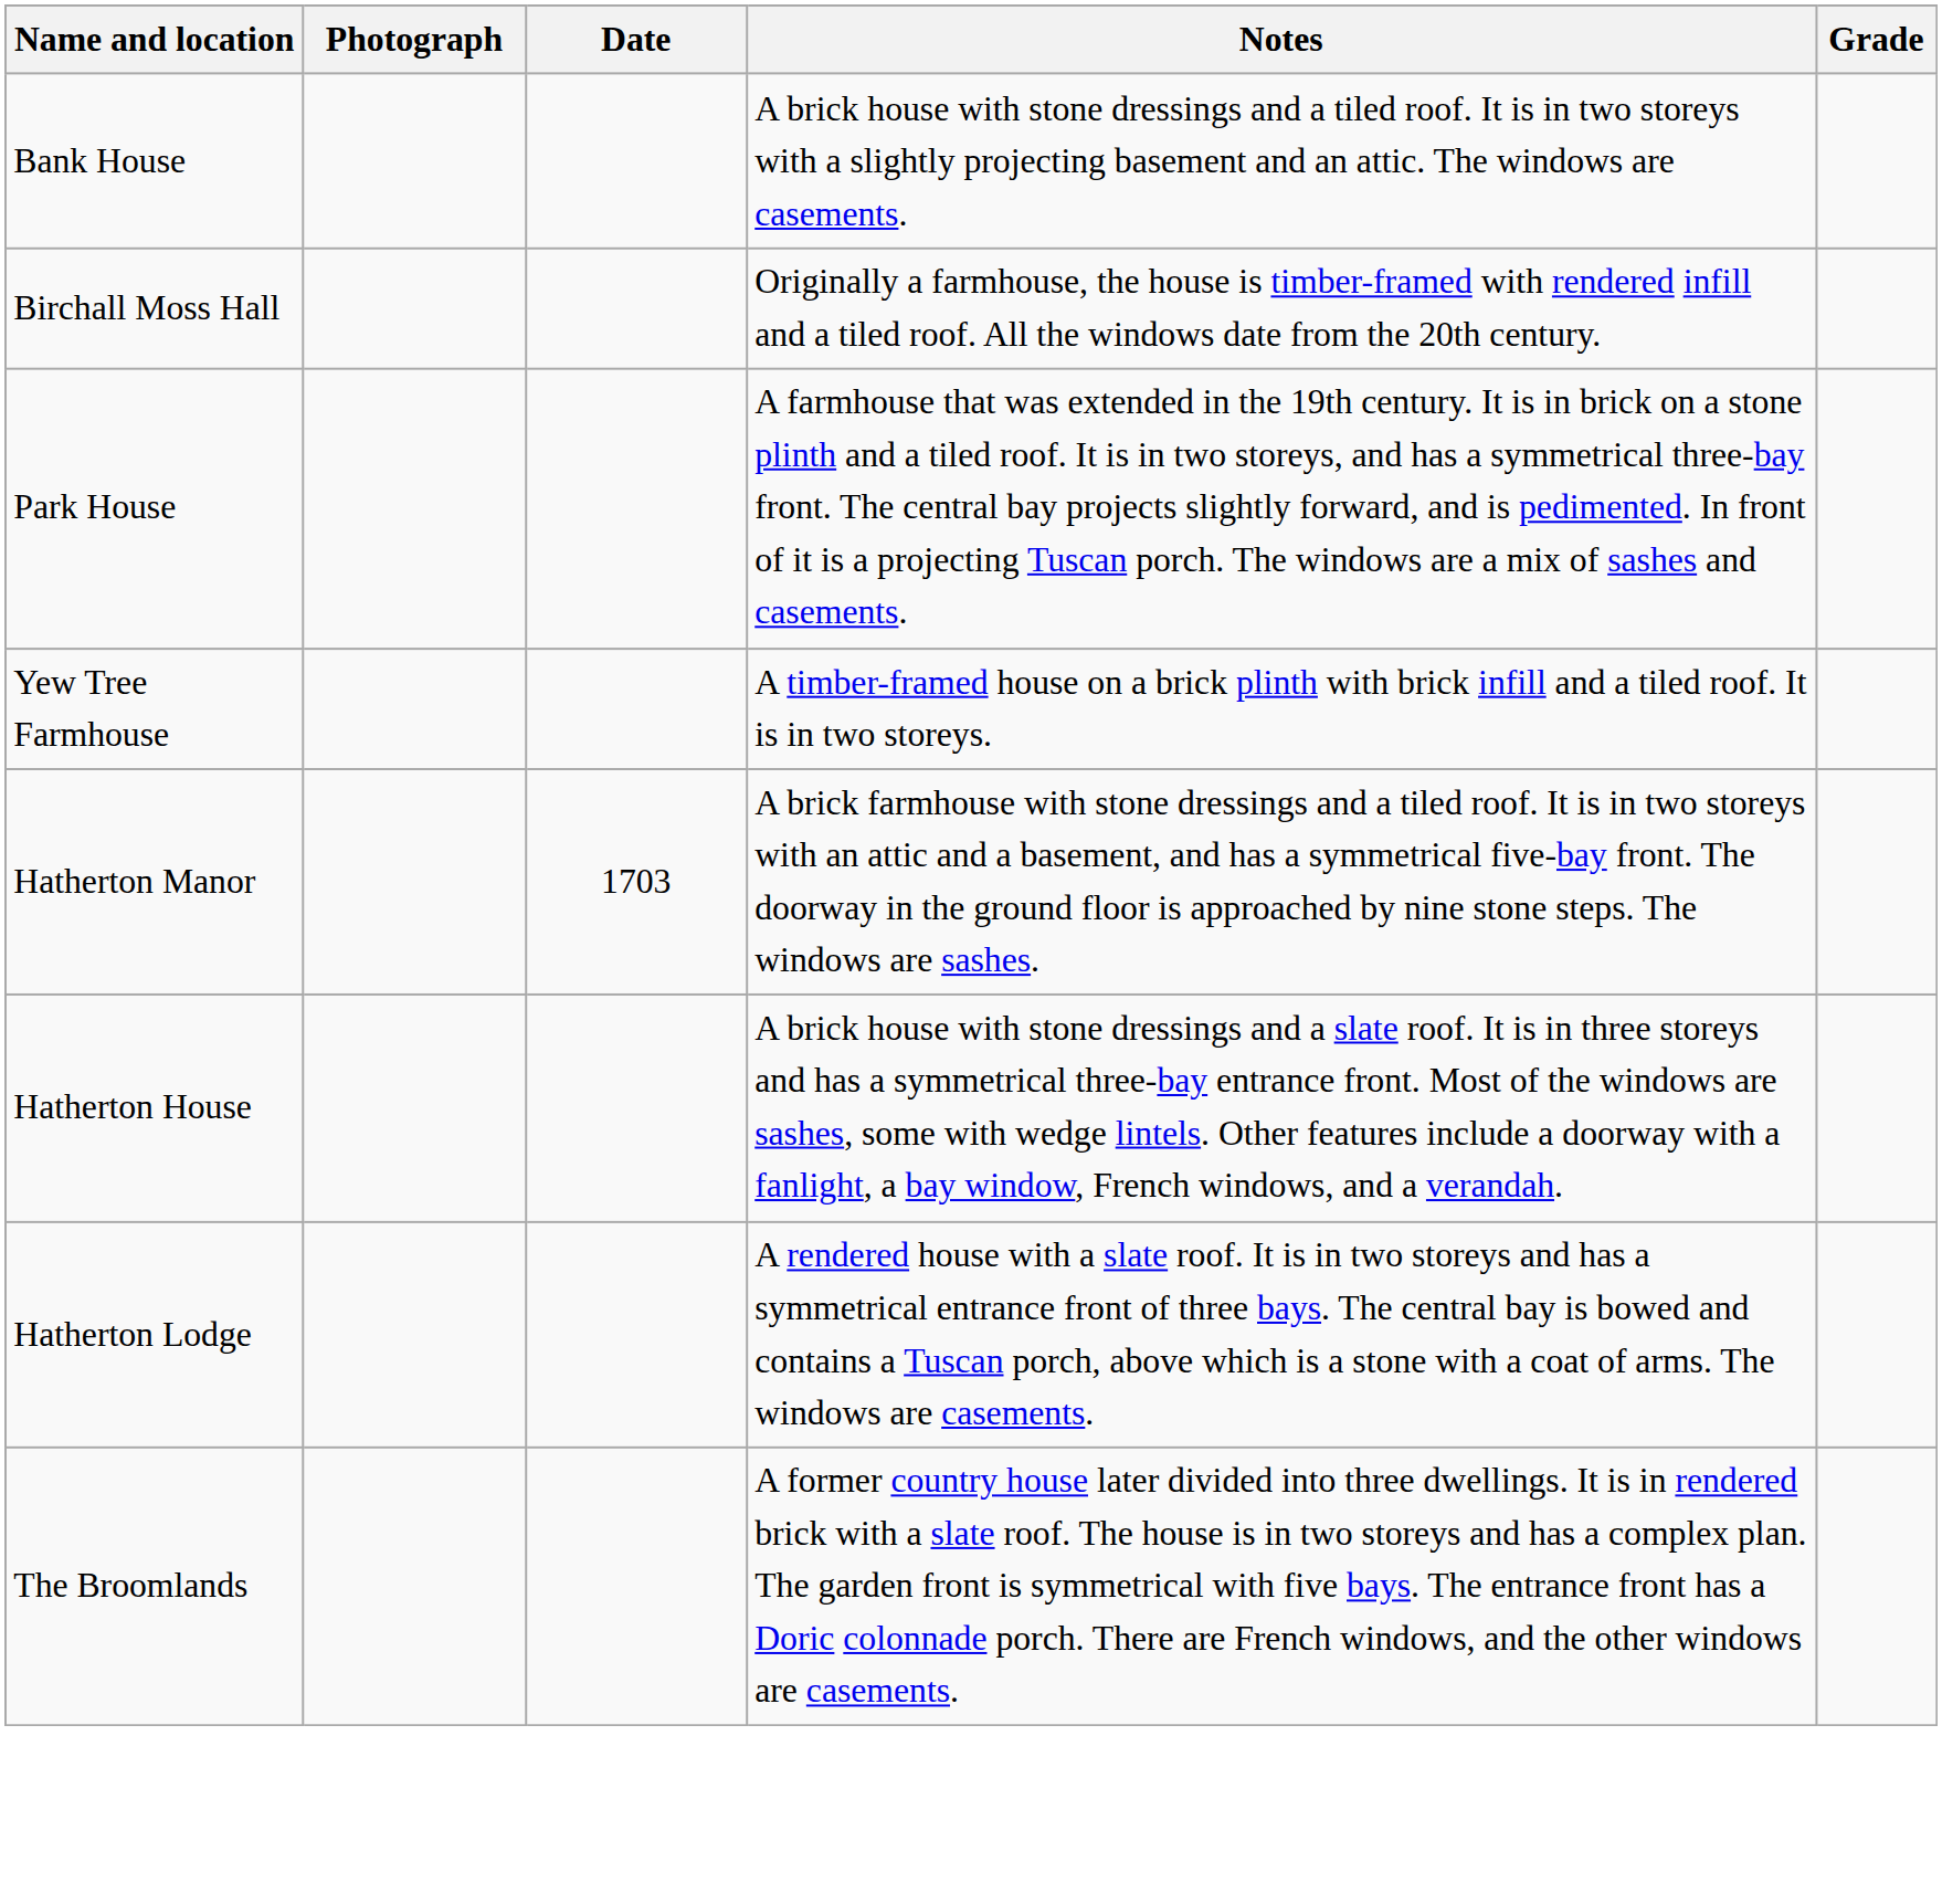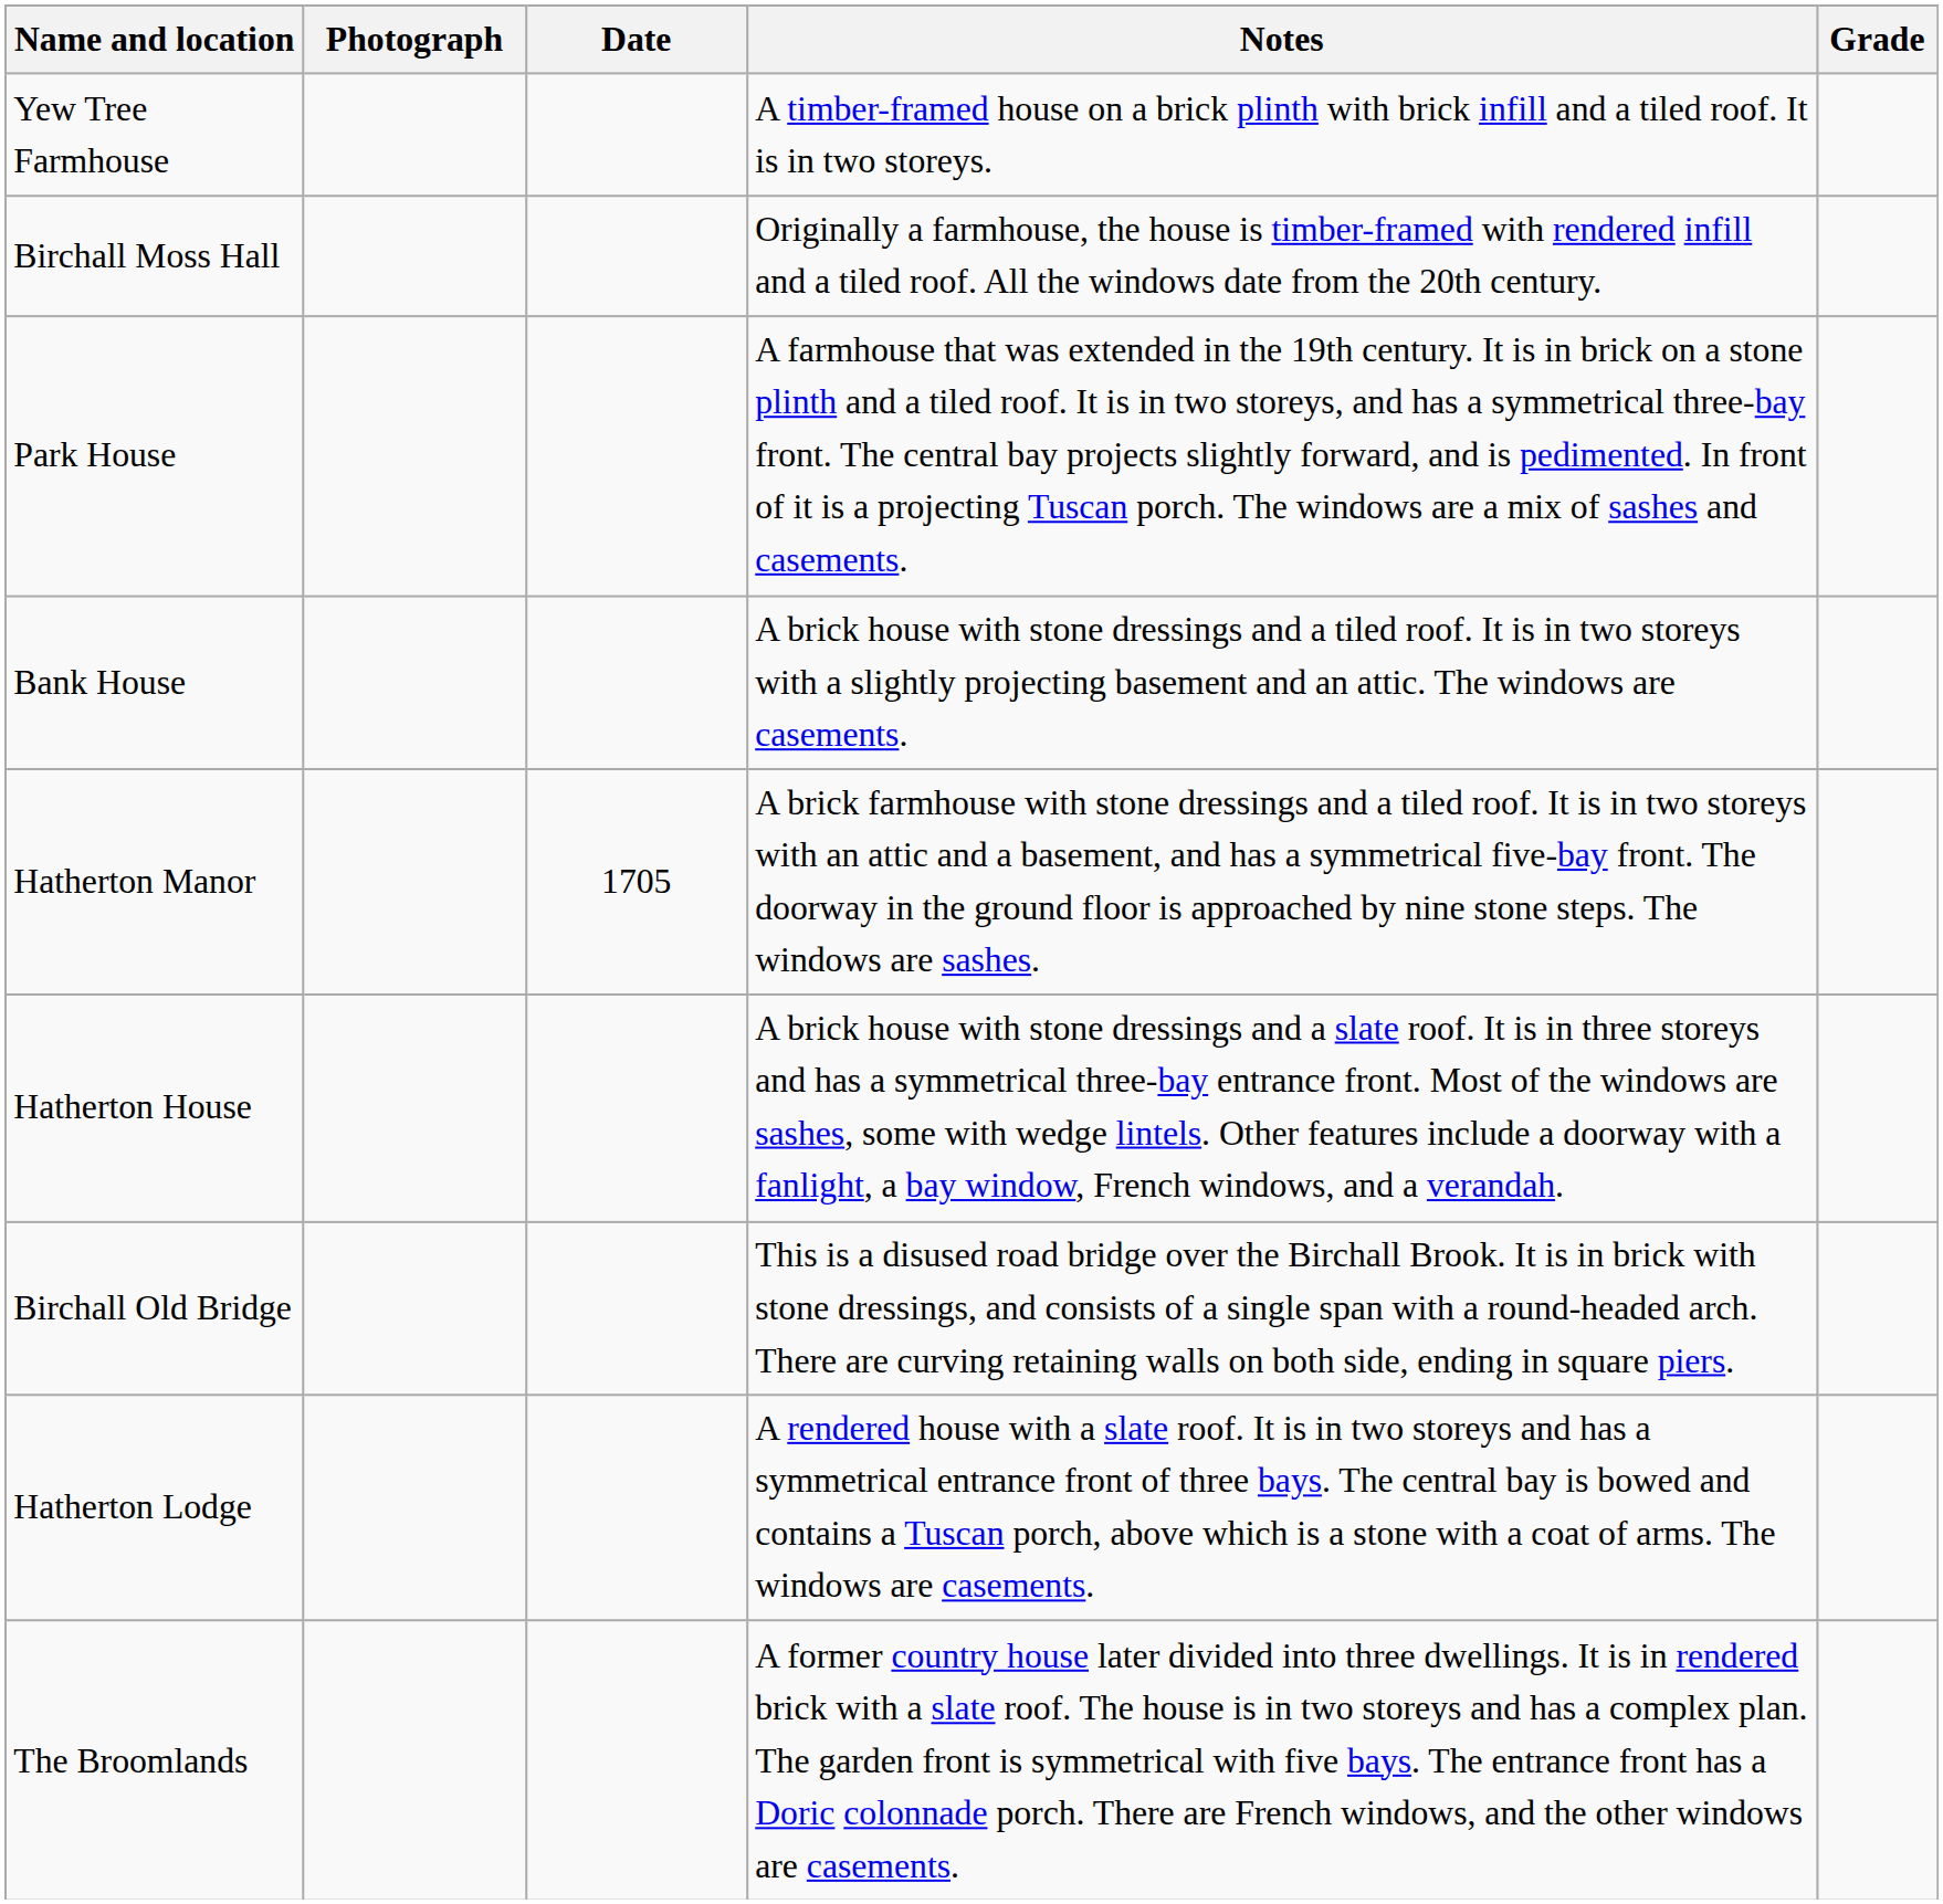rows swapped: Yew Tree Farmhouse <-> Bank House
Hatherton Manor | Date: 1703 -> 1705
+ row: Birchall Old Bridge | This is a disused road bridge over the Birchall Brook. It is in brick with stone dressings, and consists of a single span with a round-headed arch. There are curving retaining walls on both side, ending in square piers.
